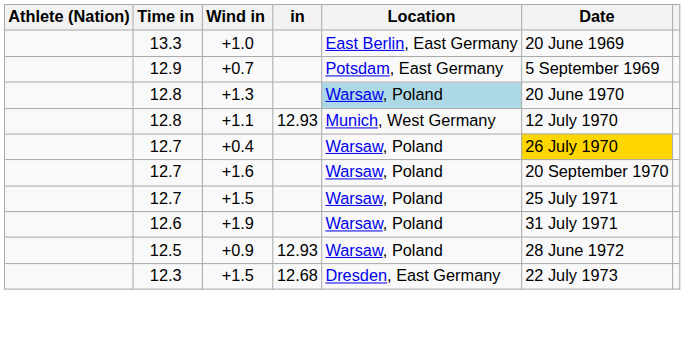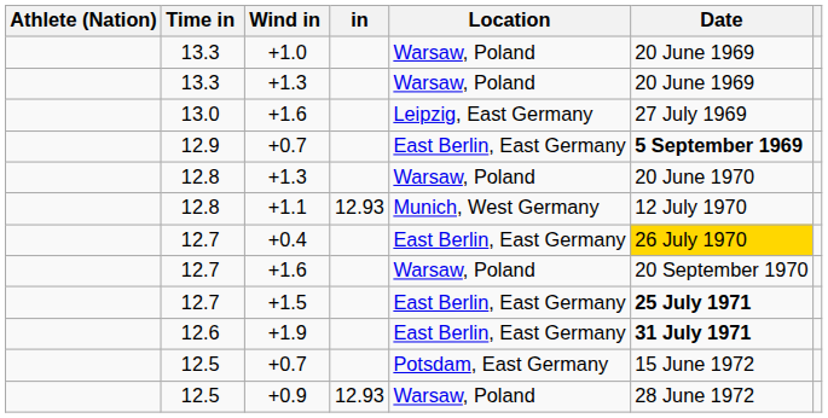+1.0 | Location: East Berlin, East Germany -> Warsaw, Poland
+ row: 13.3 | +1.3 | Warsaw, Poland | 20 June 1969
+ row: 13.0 | +1.6 | Leipzig, East Germany | 27 July 1969
12.9 / +0.7 | Location: Potsdam, East Germany -> East Berlin, East Germany
12.9 / +0.7 | Date: normal -> bold
12.8 / +1.3 | Location: lightblue background -> no background
+0.4 | Location: Warsaw, Poland -> East Berlin, East Germany
12.7 / +1.5 | Location: Warsaw, Poland -> East Berlin, East Germany
12.7 / +1.5 | Date: normal -> bold
+1.9 | Location: Warsaw, Poland -> East Berlin, East Germany
+1.9 | Date: normal -> bold
+ row: 12.5 | +0.7 | Potsdam, East Germany | 15 June 1972
- row: 12.3 | +1.5 | 12.68 | Dresden, East Germany | 22 July 1973
